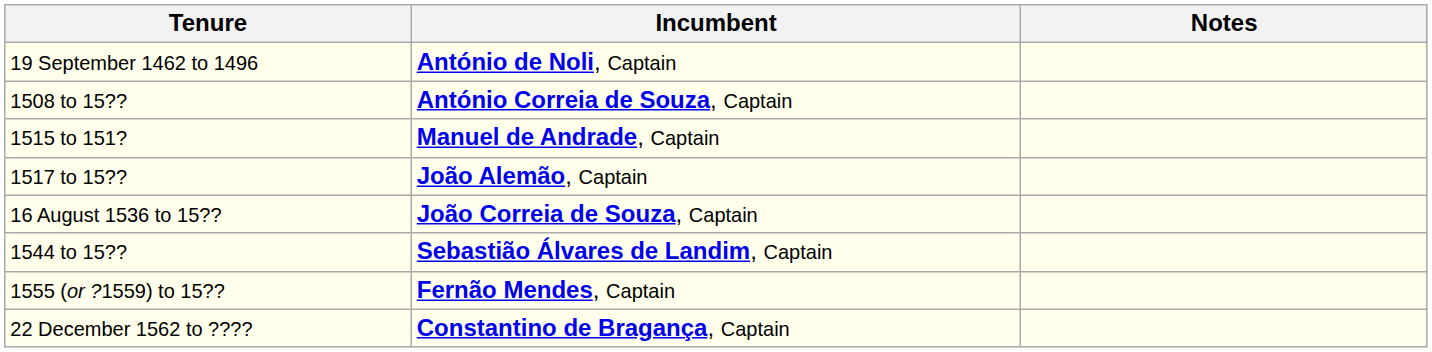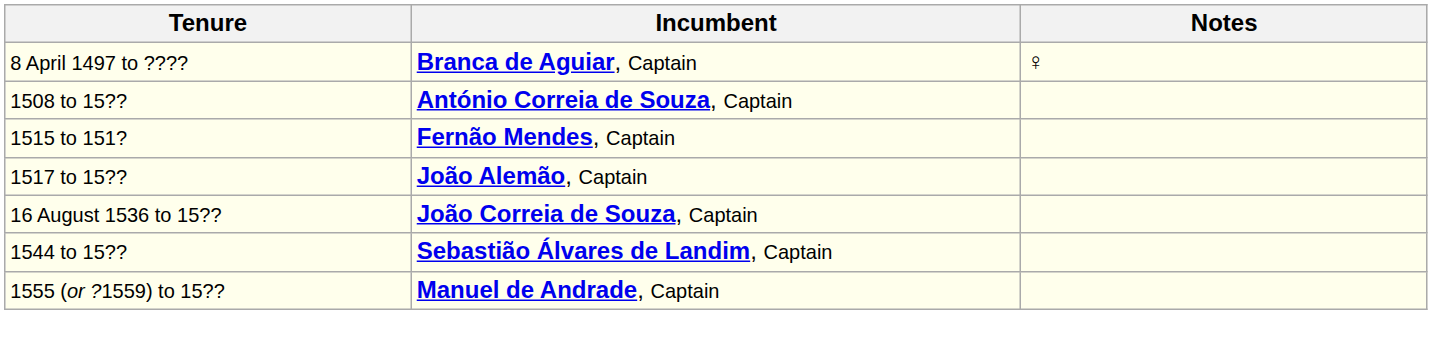- row: 19 September 1462 to 1496 | António de Noli, Captain
+ row: 8 April 1497 to ???? | Branca de Aguiar, Captain | ♀
1515 to 151? | Incumbent: Manuel de Andrade, Captain -> Fernão Mendes, Captain
1555 (or ?1559) to 15?? | Incumbent: Fernão Mendes, Captain -> Manuel de Andrade, Captain
- row: 22 December 1562 to ???? | Constantino de Bragança, Captain
